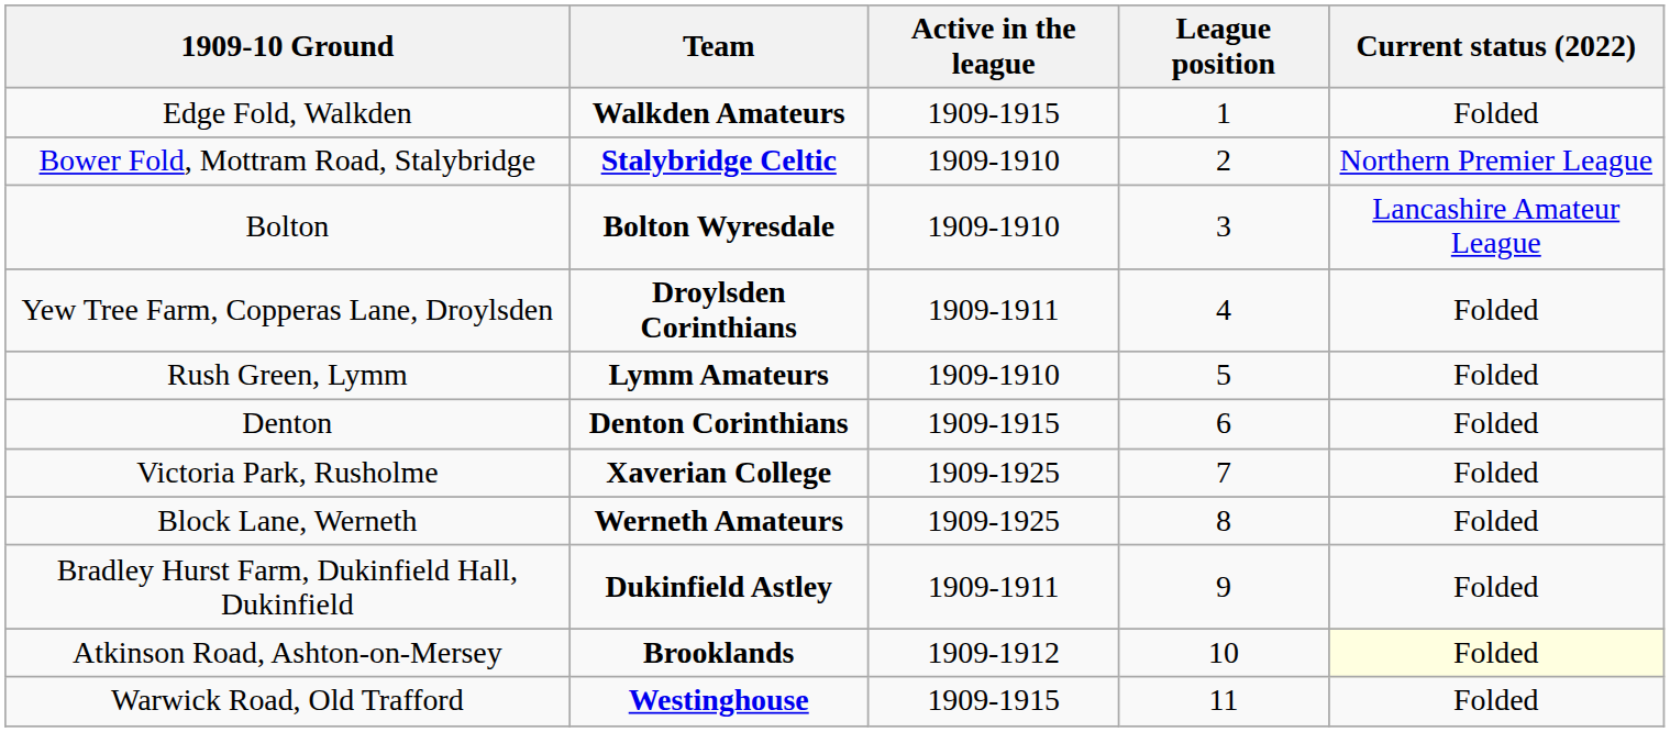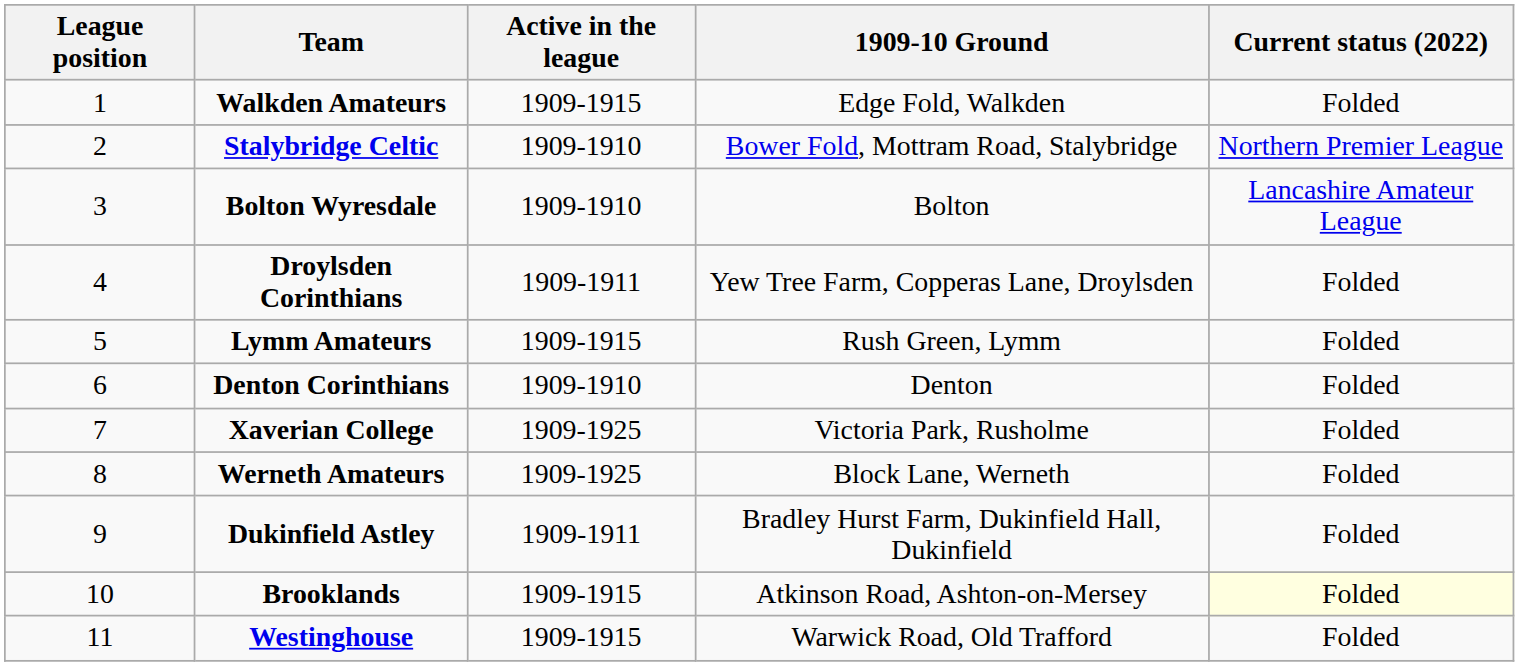columns swapped: League position <-> 1909-10 Ground
Lymm Amateurs | Active in the league: 1909-1910 -> 1909-1915
Denton Corinthians | Active in the league: 1909-1915 -> 1909-1910
Brooklands | Active in the league: 1909-1912 -> 1909-1915
